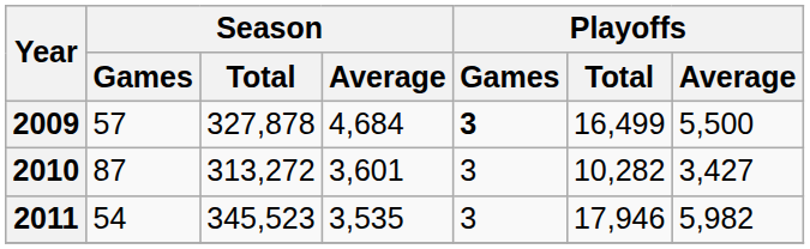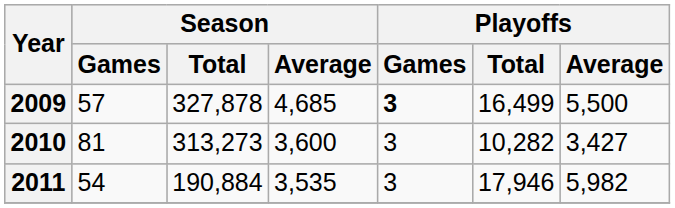2009 | Season / Average: 4,684 -> 4,685
2010 | Season / Games: 87 -> 81
2010 | Season / Total: 313,272 -> 313,273
2010 | Season / Average: 3,601 -> 3,600
2011 | Season / Total: 345,523 -> 190,884
